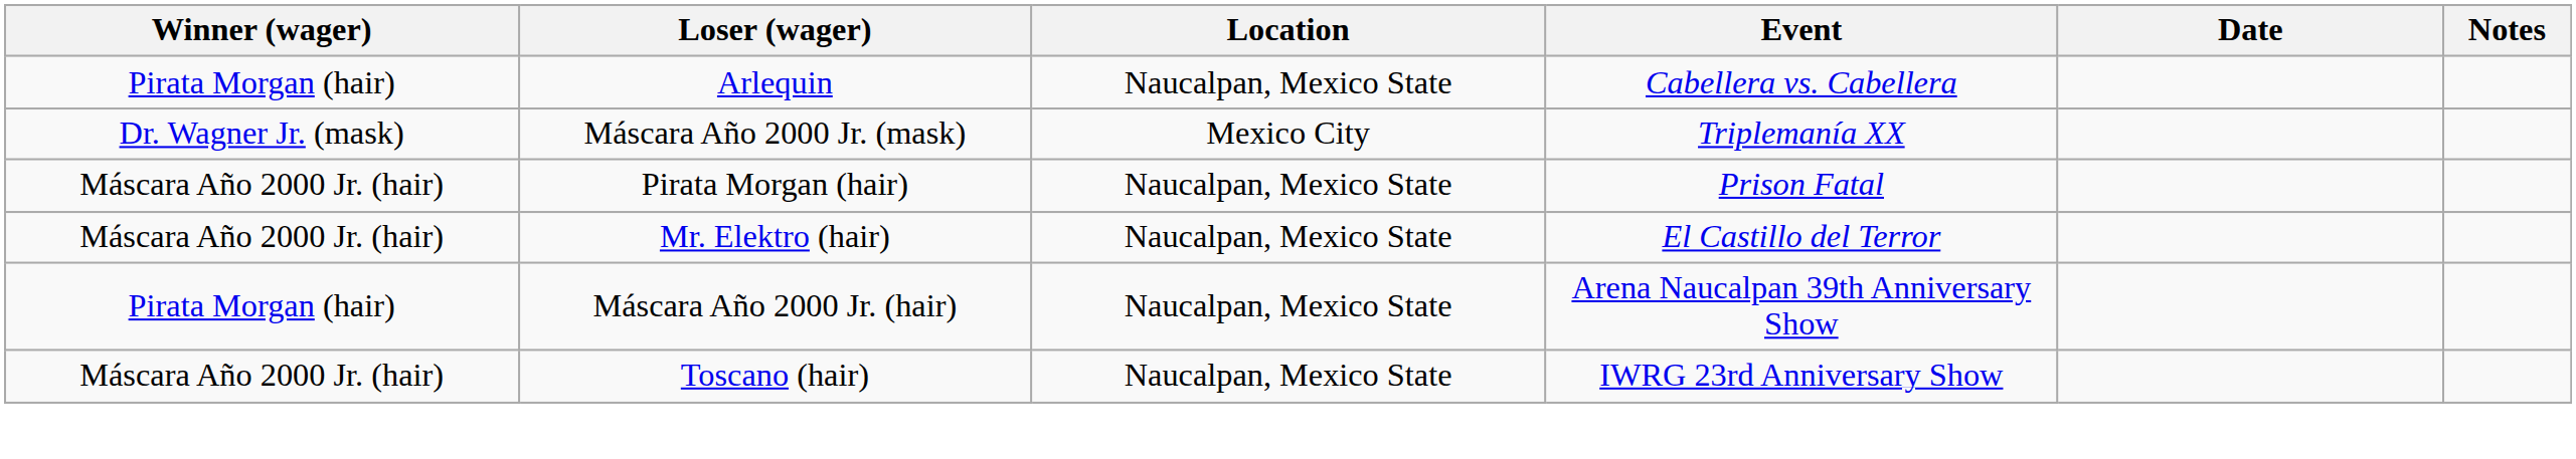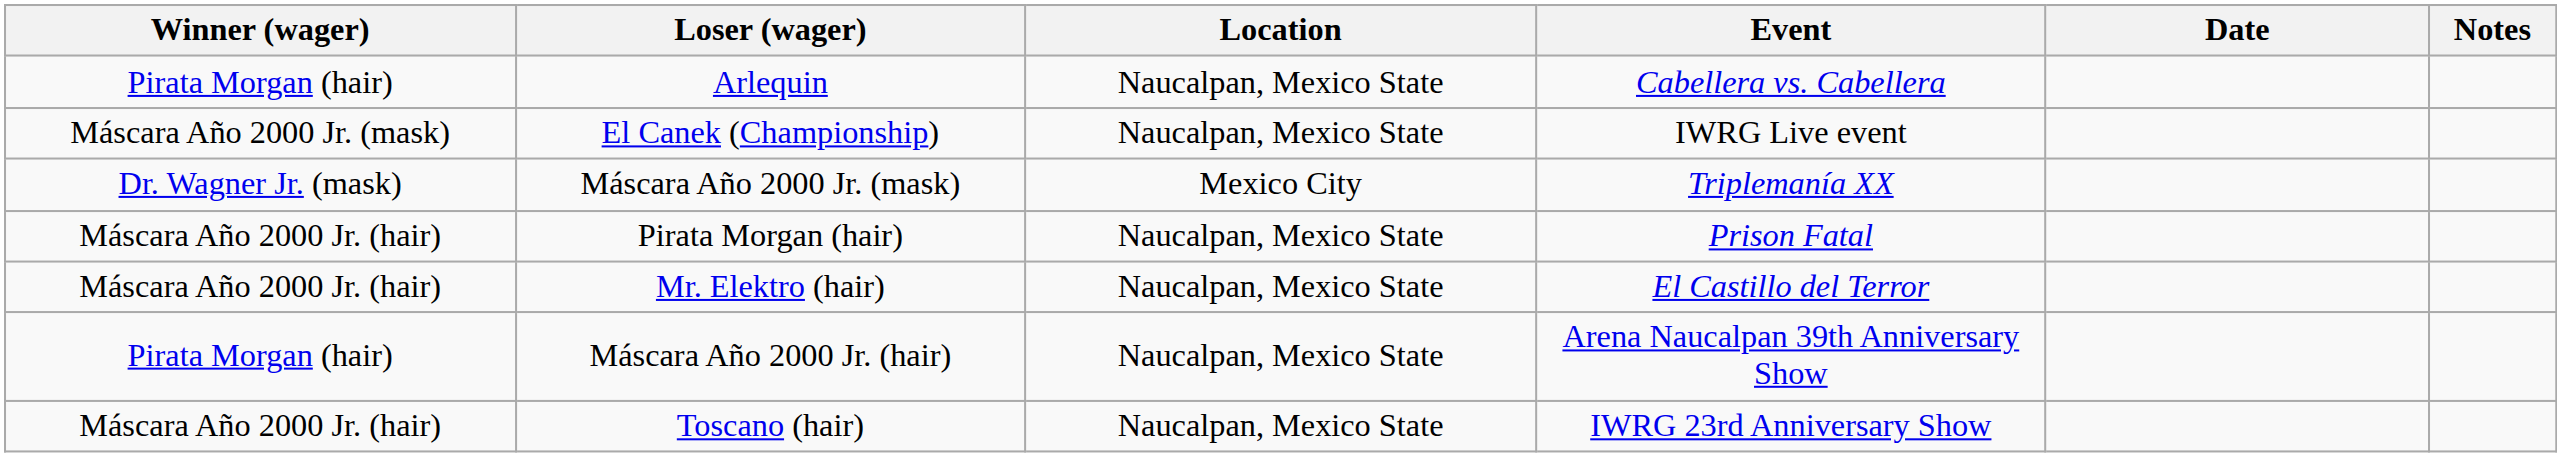+ row: Máscara Año 2000 Jr. (mask) | El Canek (Championship) | Naucalpan, Mexico State | IWRG Live event
